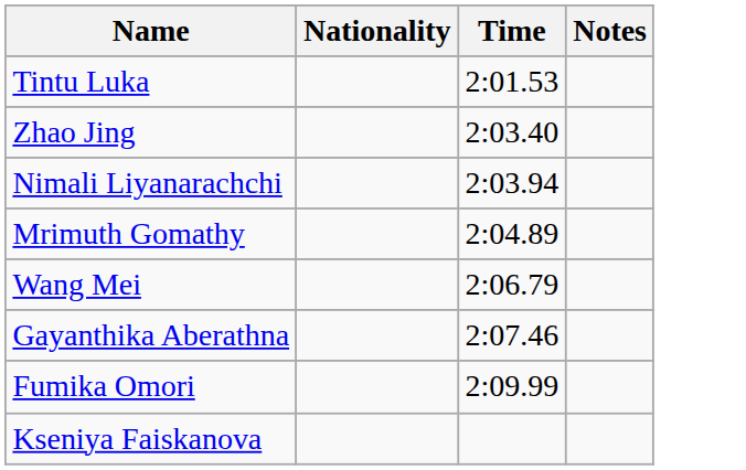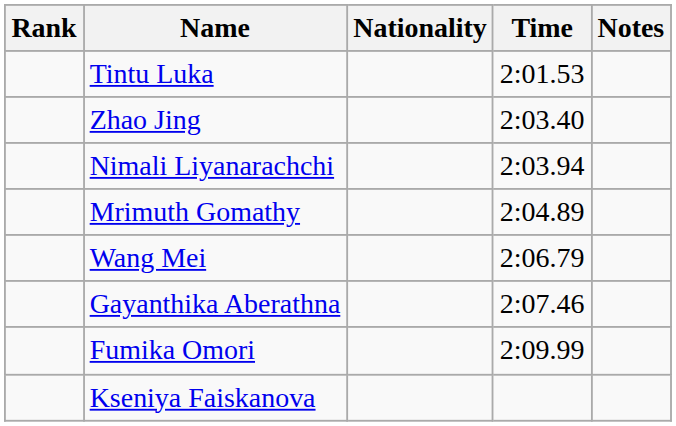+ column: Rank
